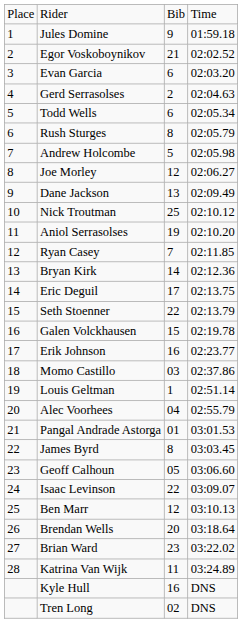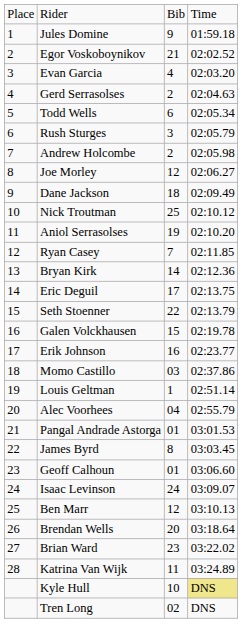Evan Garcia | column 3: 6 -> 4
Rush Sturges | column 3: 8 -> 3
Andrew Holcombe | column 3: 5 -> 2
Dane Jackson | column 3: 13 -> 18
Geoff Calhoun | column 3: 05 -> 01
Isaac Levinson | column 3: 22 -> 24
Kyle Hull | column 3: 16 -> 10
Kyle Hull | column 4: no background -> khaki background
